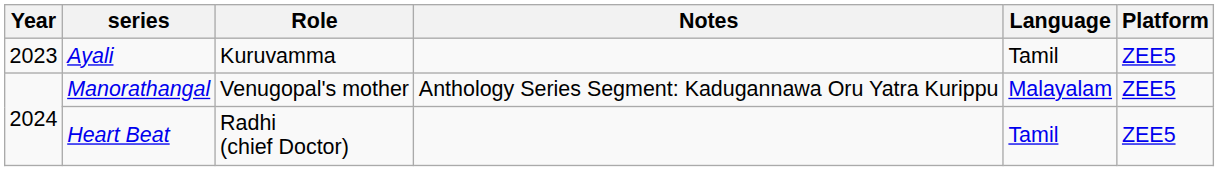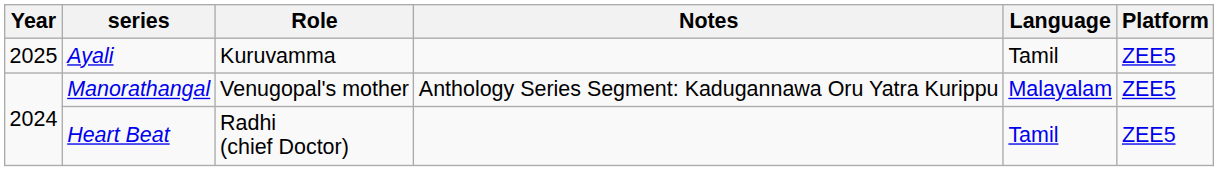Ayali | Year: 2023 -> 2025
